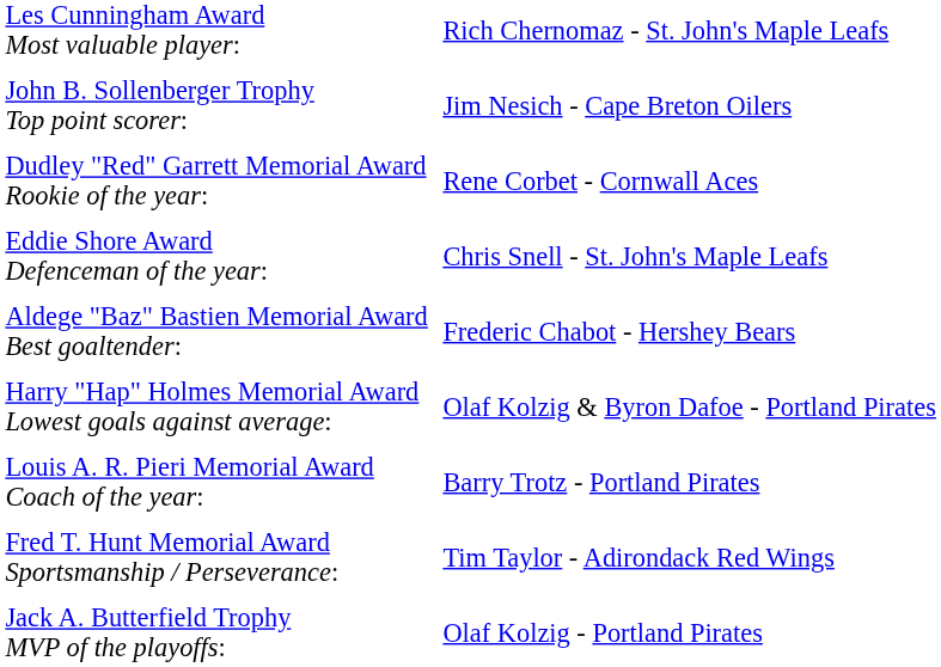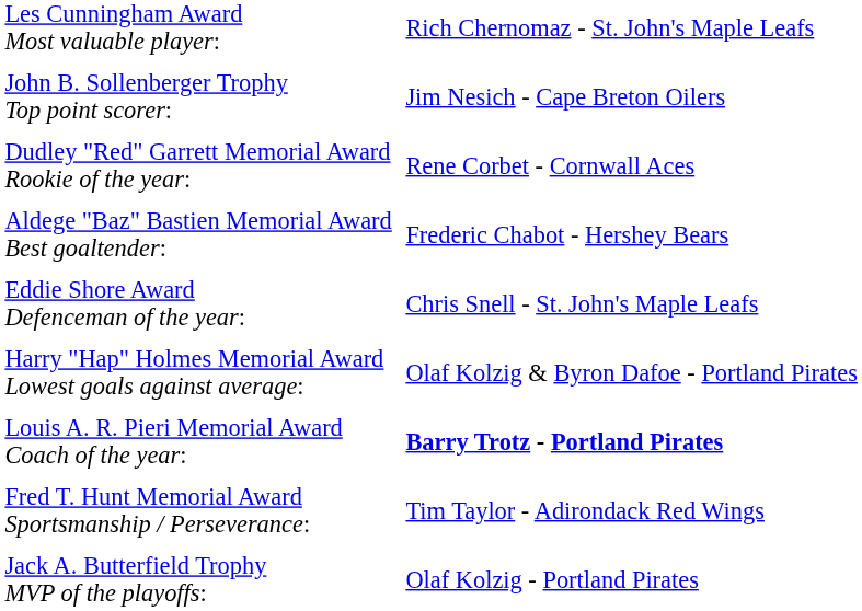rows swapped: Eddie Shore Award Defenceman of the year: <-> Aldege "Baz" Bastien Memorial Award Best goaltender:
Louis A. R. Pieri Memorial Award Coach of the year: | column 2: normal -> bold
